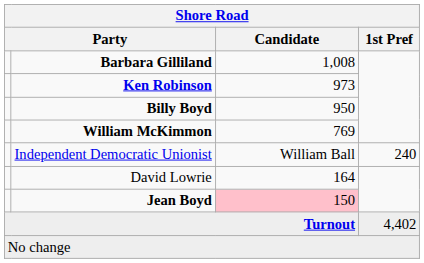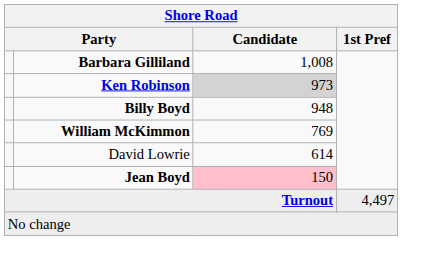Ken Robinson | Candidate: no background -> lightgrey background
Billy Boyd | Candidate: 950 -> 948
- row: Independent Democratic Unionist | William Ball | 240
David Lowrie | Candidate: 164 -> 614
Turnout | 1st Pref: 4,402 -> 4,497
